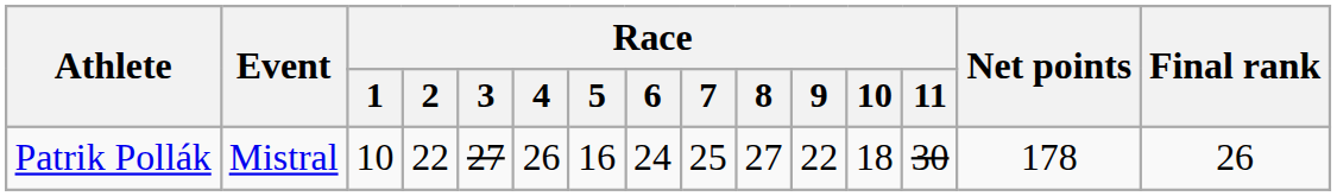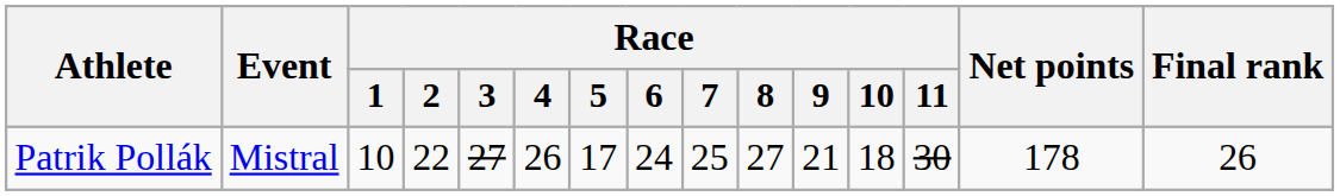Patrik Pollák | Race / 5: 16 -> 17
Patrik Pollák | Race / 9: 22 -> 21
